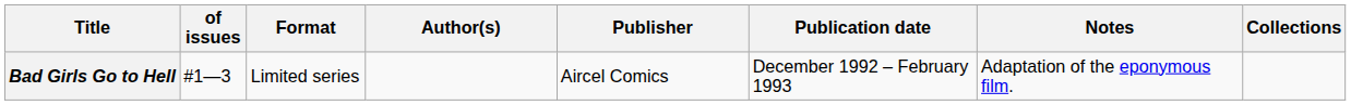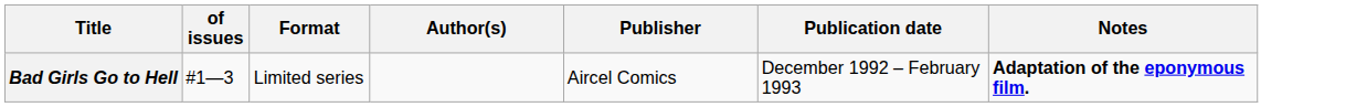- column: Collections
Bad Girls Go to Hell | Notes: normal -> bold
